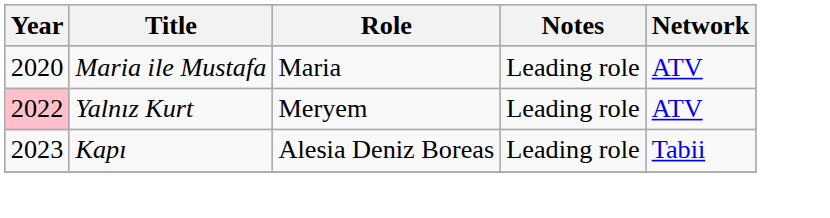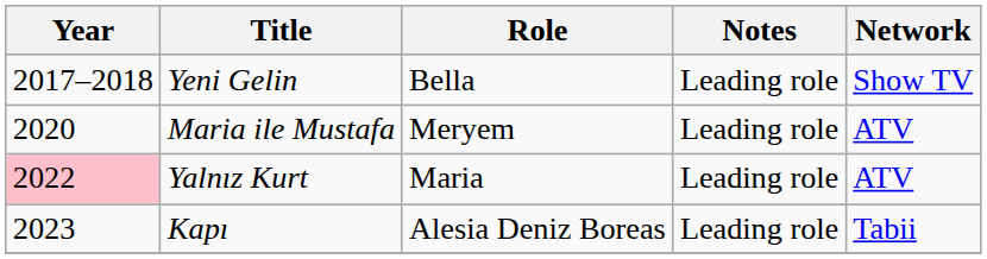+ row: 2017–2018 | Yeni Gelin | Bella | Leading role | Show TV
Maria ile Mustafa | Role: Maria -> Meryem
Yalnız Kurt | Role: Meryem -> Maria
